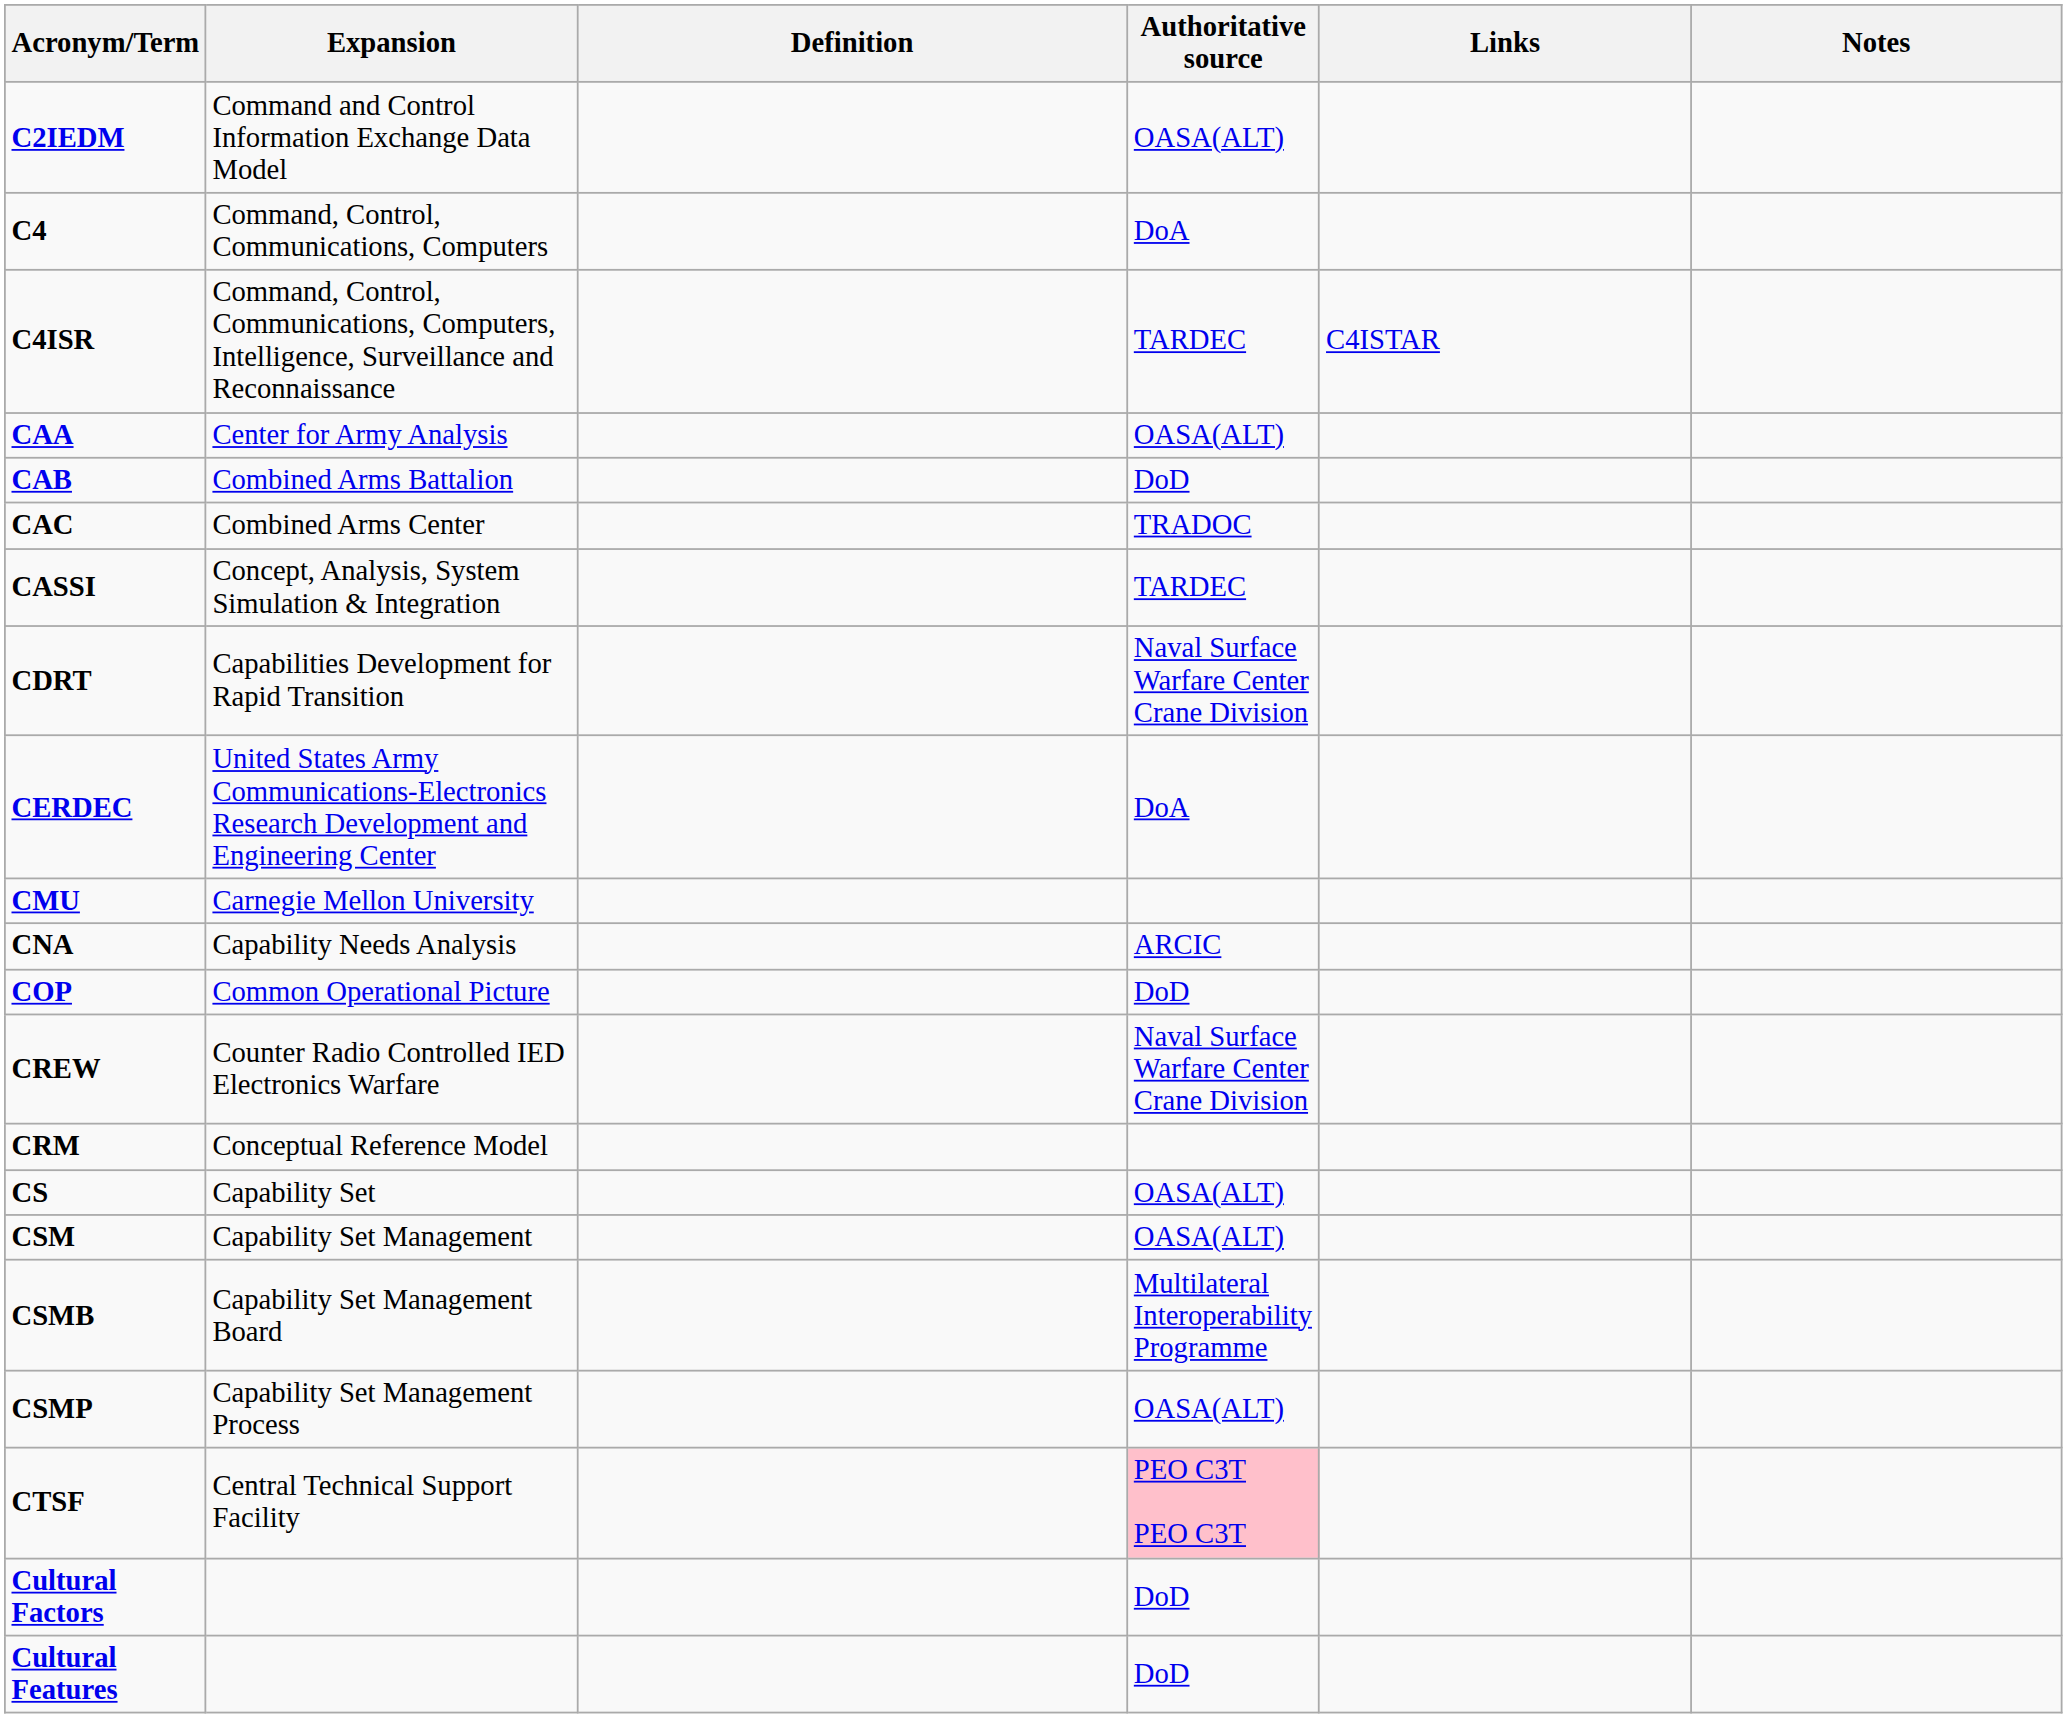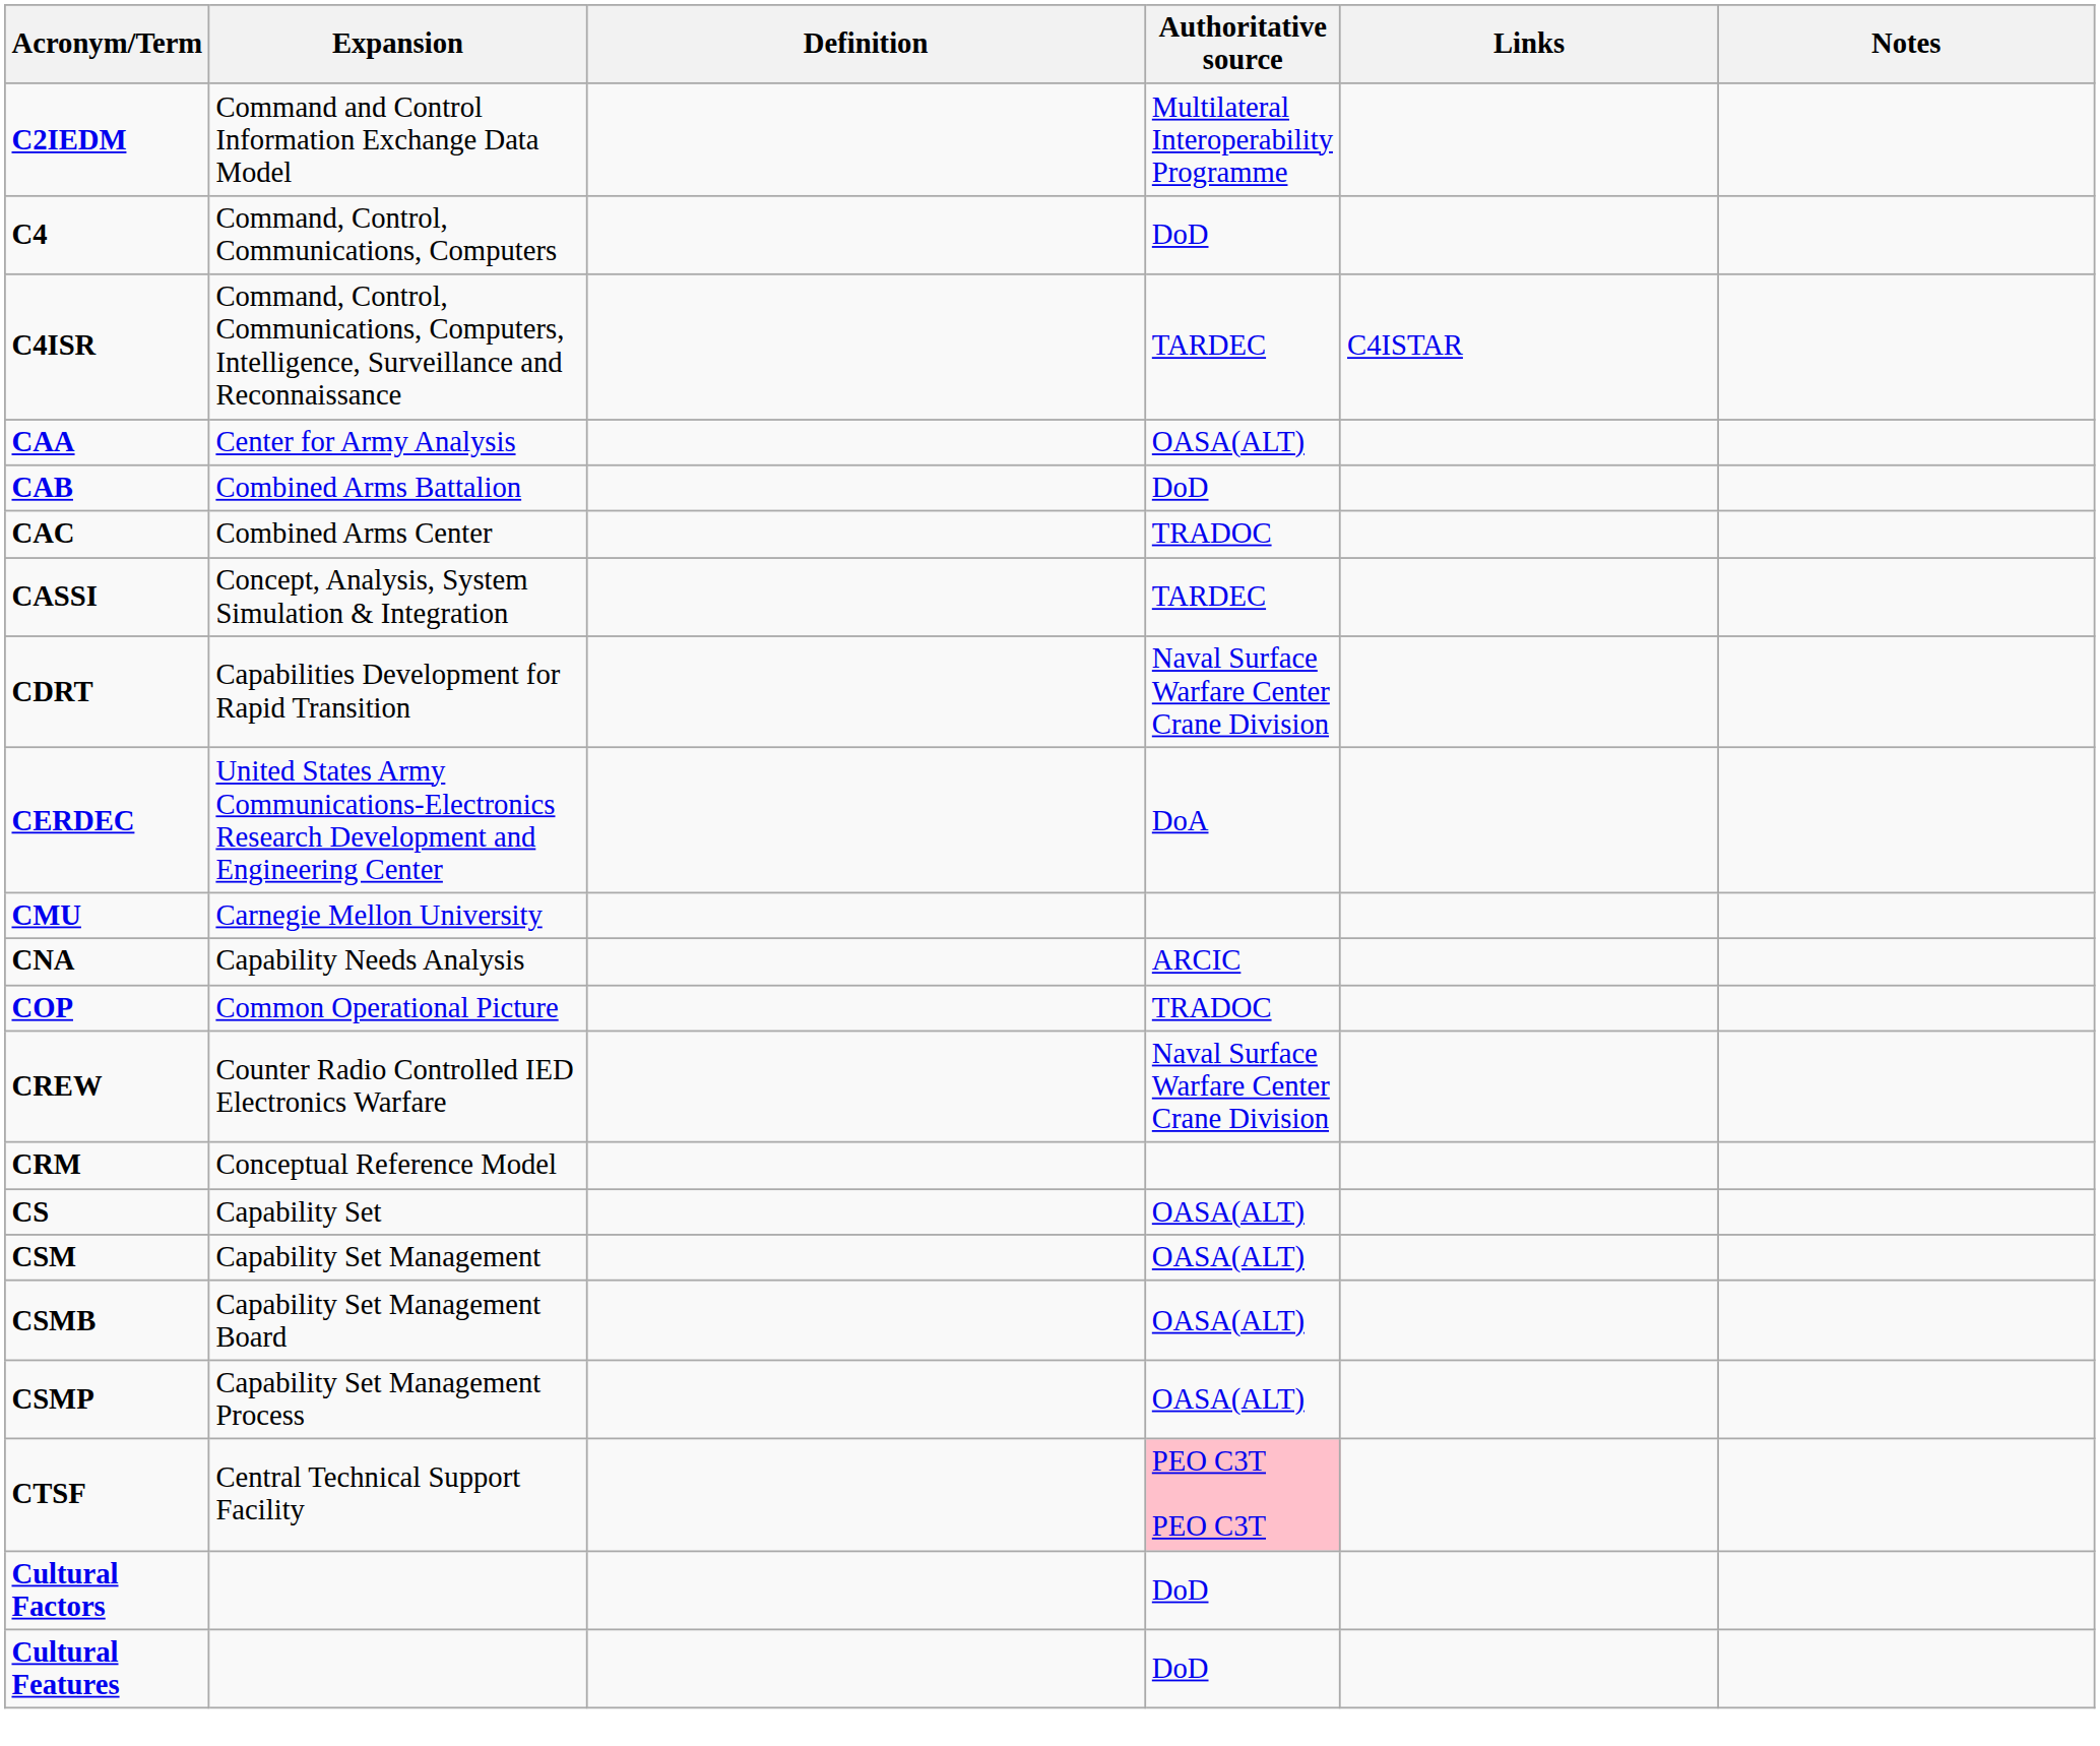C2IEDM | Authoritative source: OASA(ALT) -> Multilateral Interoperability Programme
C4 | Authoritative source: DoA -> DoD
COP | Authoritative source: DoD -> TRADOC
CSMB | Authoritative source: Multilateral Interoperability Programme -> OASA(ALT)
